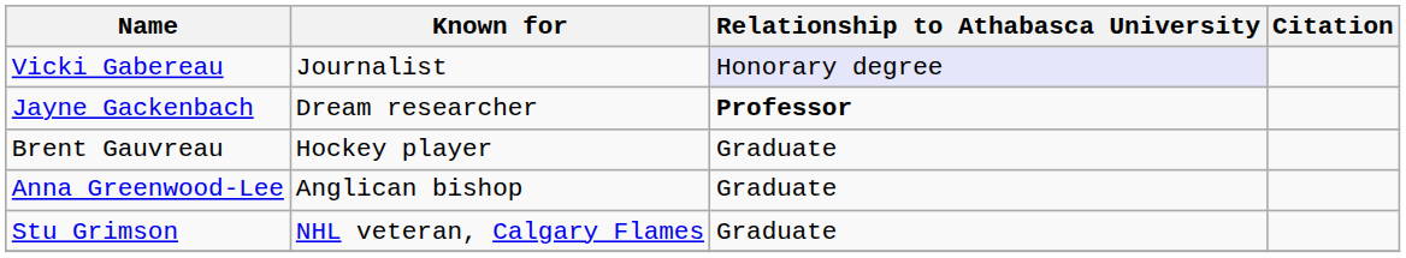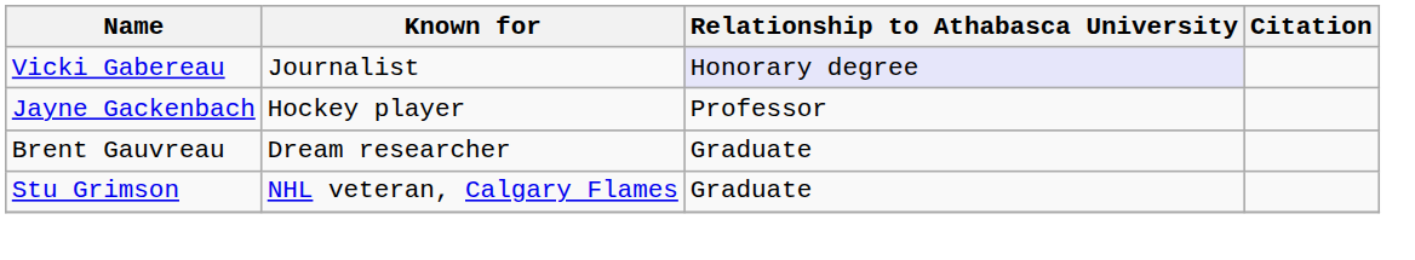Jayne Gackenbach | Known for: Dream researcher -> Hockey player
Jayne Gackenbach | Relationship to Athabasca University: bold -> normal
Brent Gauvreau | Known for: Hockey player -> Dream researcher
- row: Anna Greenwood-Lee | Anglican bishop | Graduate
